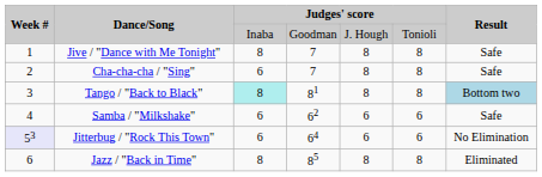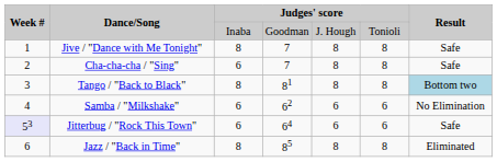Tango / "Back to Black" | column 3: paleturquoise background -> no background
Samba / "Milkshake" | Result: Safe -> No Elimination
Jitterbug / "Rock This Town" | Result: No Elimination -> Safe
